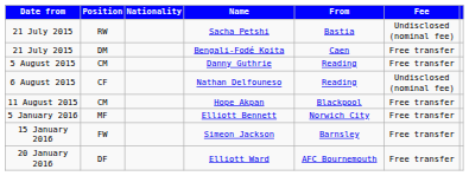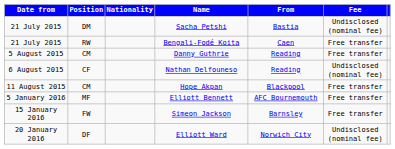Sacha Petshi | Position: RW -> DM
Bengali-Fodé Koita | Position: DM -> RW
Elliott Bennett | From: Norwich City -> AFC Bournemouth
Elliott Ward | From: AFC Bournemouth -> Norwich City
Elliott Ward | Fee: Free transfer -> Undisclosed (nominal fee)
